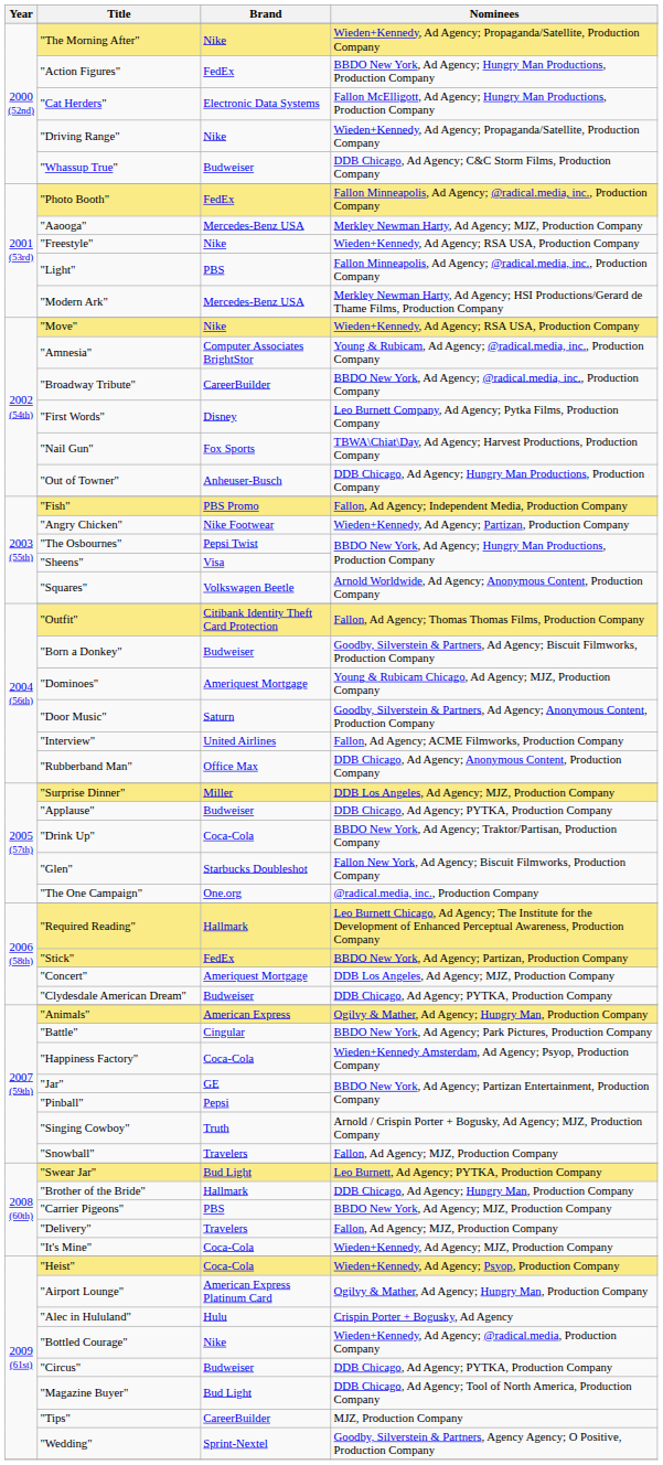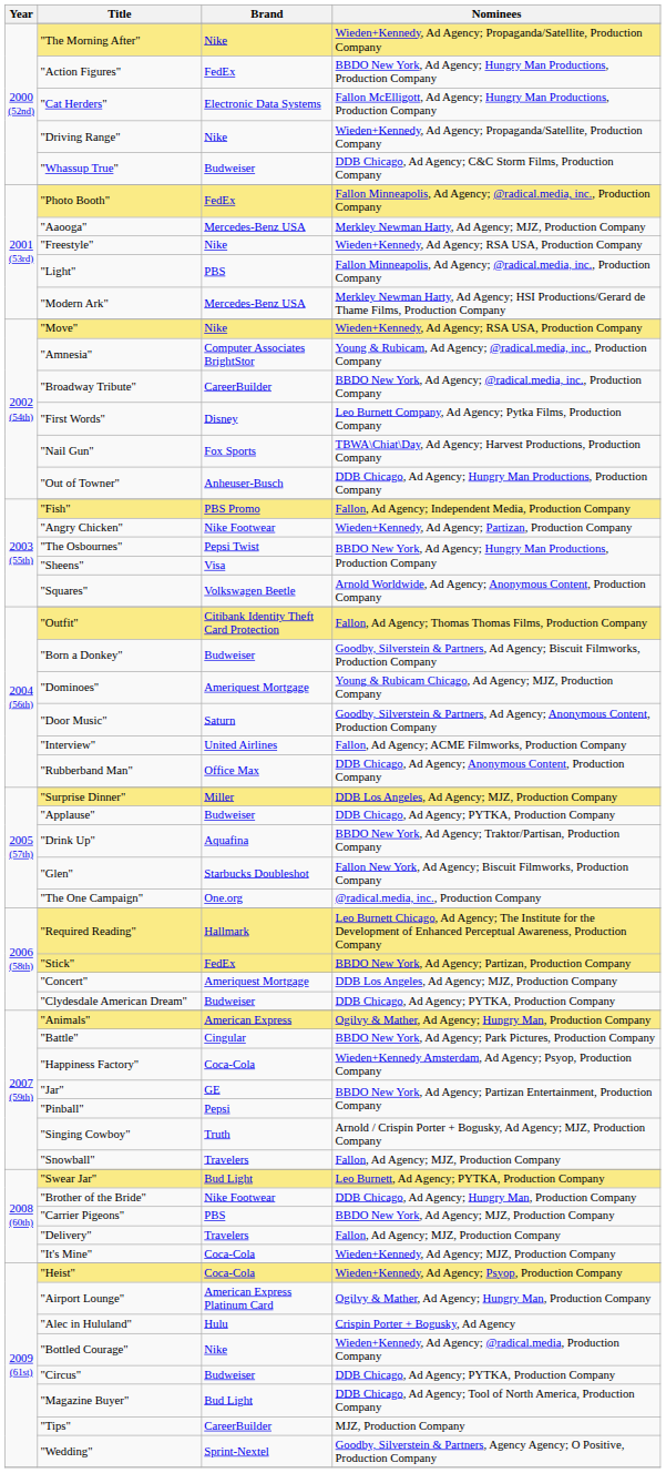"Drink Up" | Brand: Coca-Cola -> Aquafina
"Brother of the Bride" | Brand: Hallmark -> Nike Footwear
